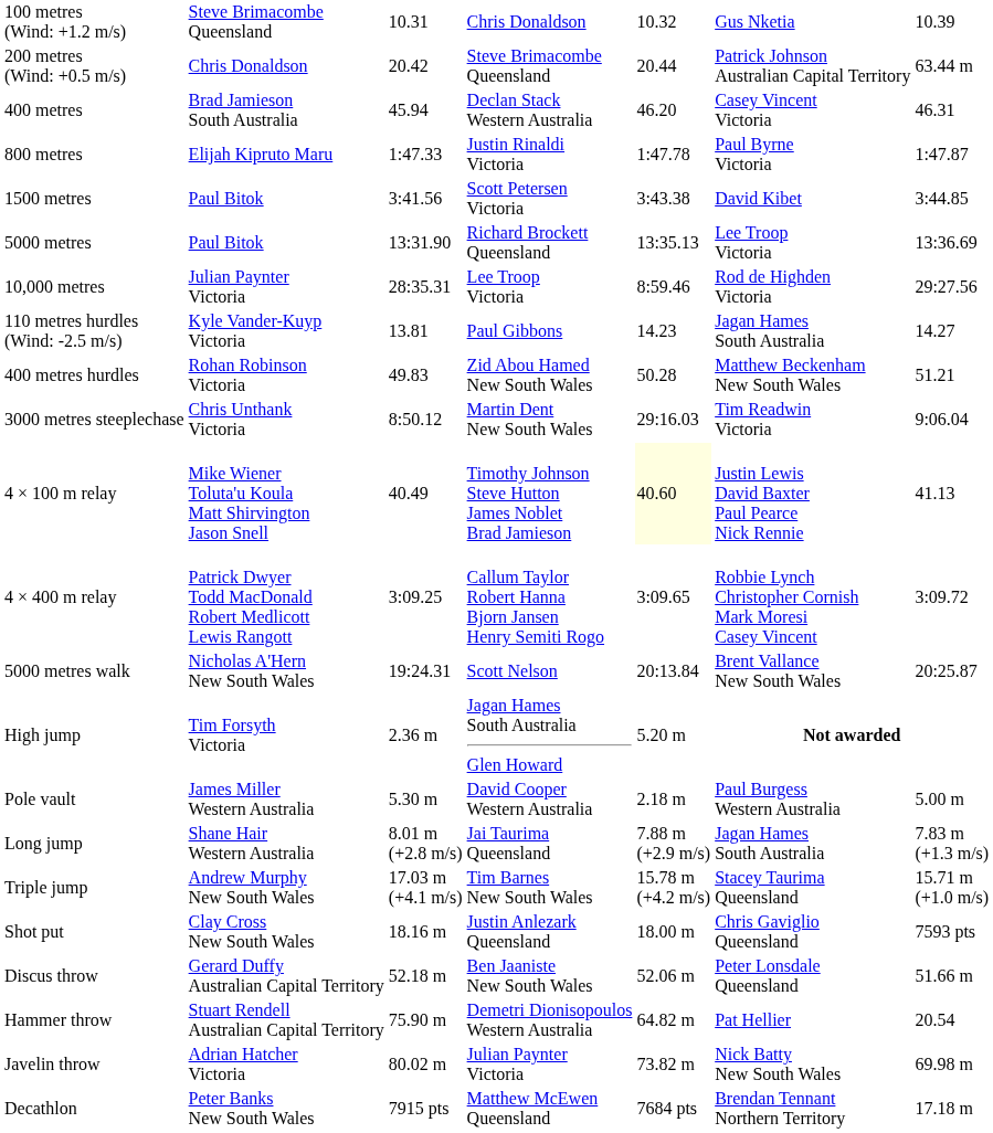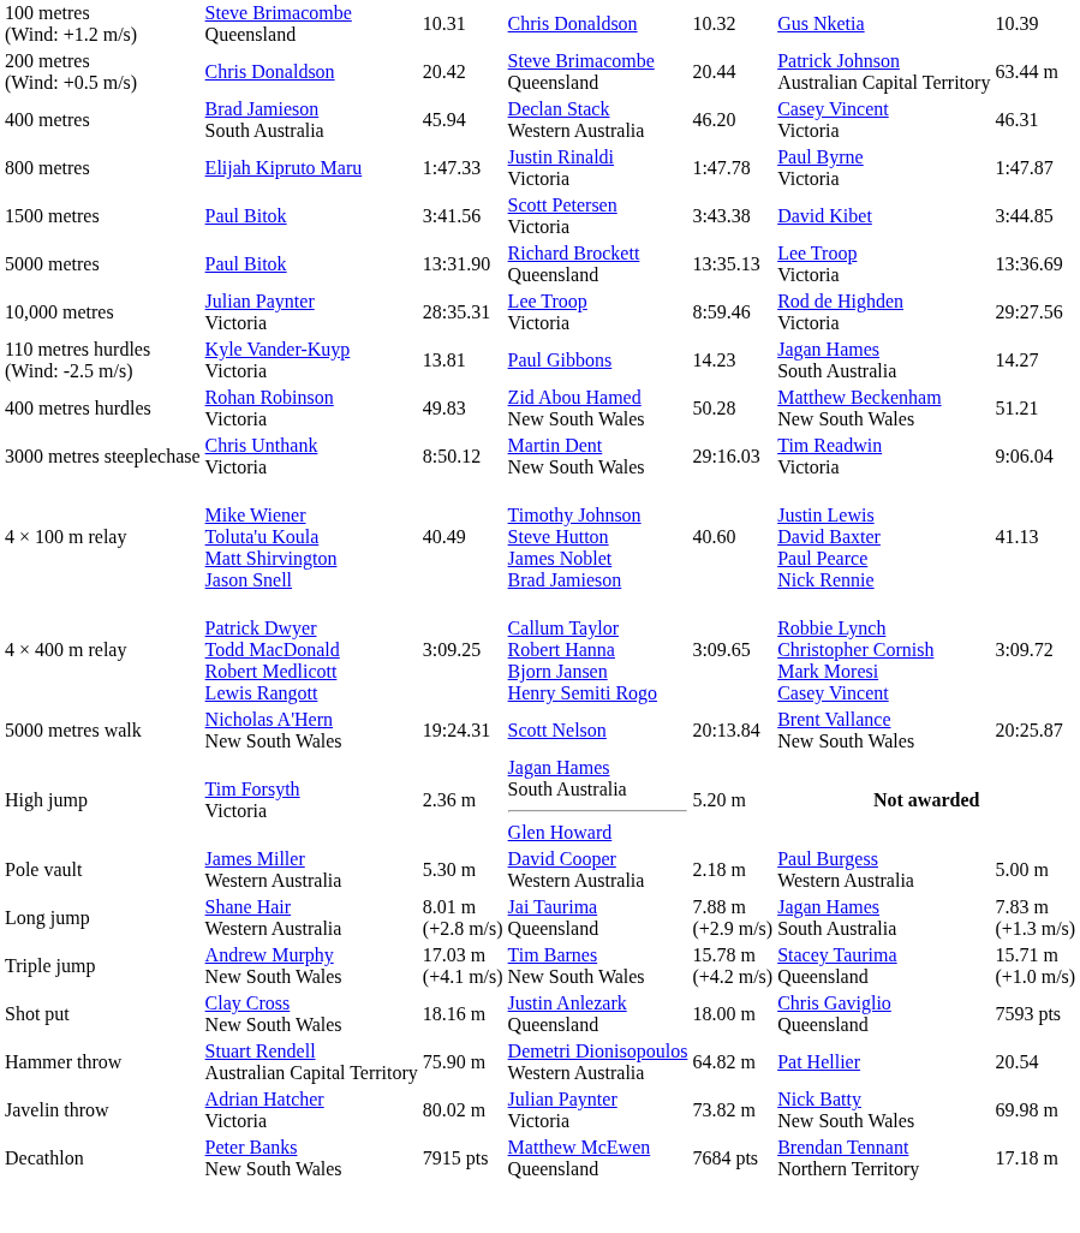4 × 100 m relay | column 5: lightyellow background -> no background
- row: Discus throw | Gerard Duffy Australian Capital Territory | 52.18 m | Ben Jaaniste New South Wales | 52.06 m | Peter Lonsdale Queensland | 51.66 m
